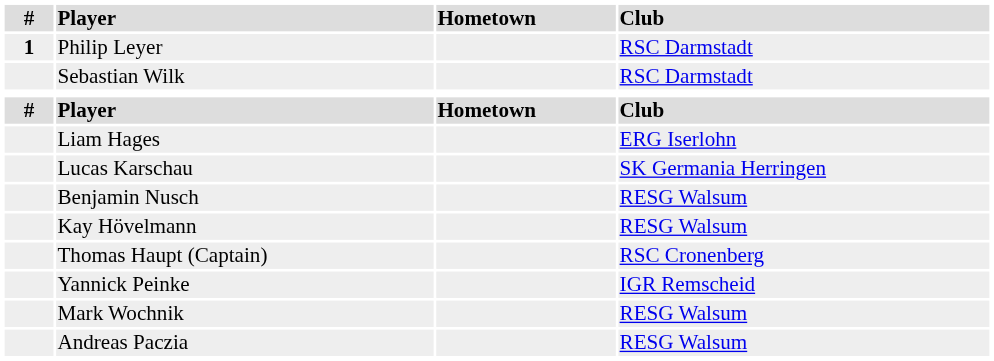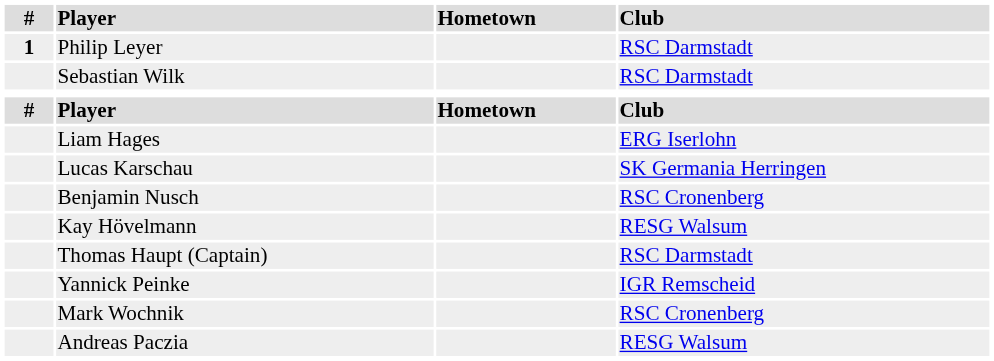Benjamin Nusch | Club: RESG Walsum -> RSC Cronenberg
Thomas Haupt (Captain) | Club: RSC Cronenberg -> RSC Darmstadt
Mark Wochnik | Club: RESG Walsum -> RSC Cronenberg
